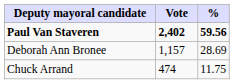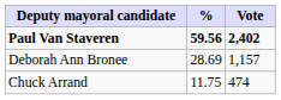columns swapped: Vote <-> %
